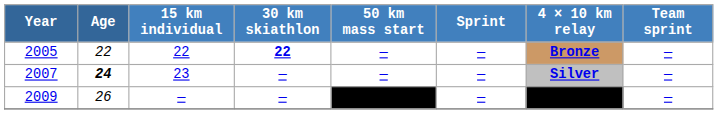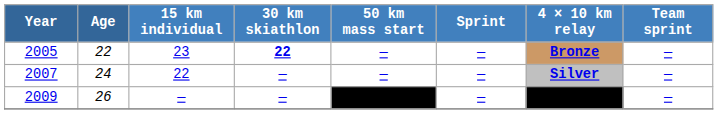2005 | 15 km individual: 22 -> 23
2007 | Age: bold -> normal
2007 | 15 km individual: 23 -> 22
